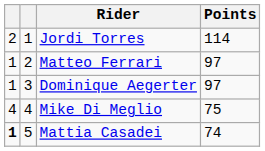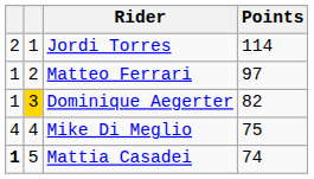Dominique Aegerter | column 2: no background -> gold background
Dominique Aegerter | Points: 97 -> 82
